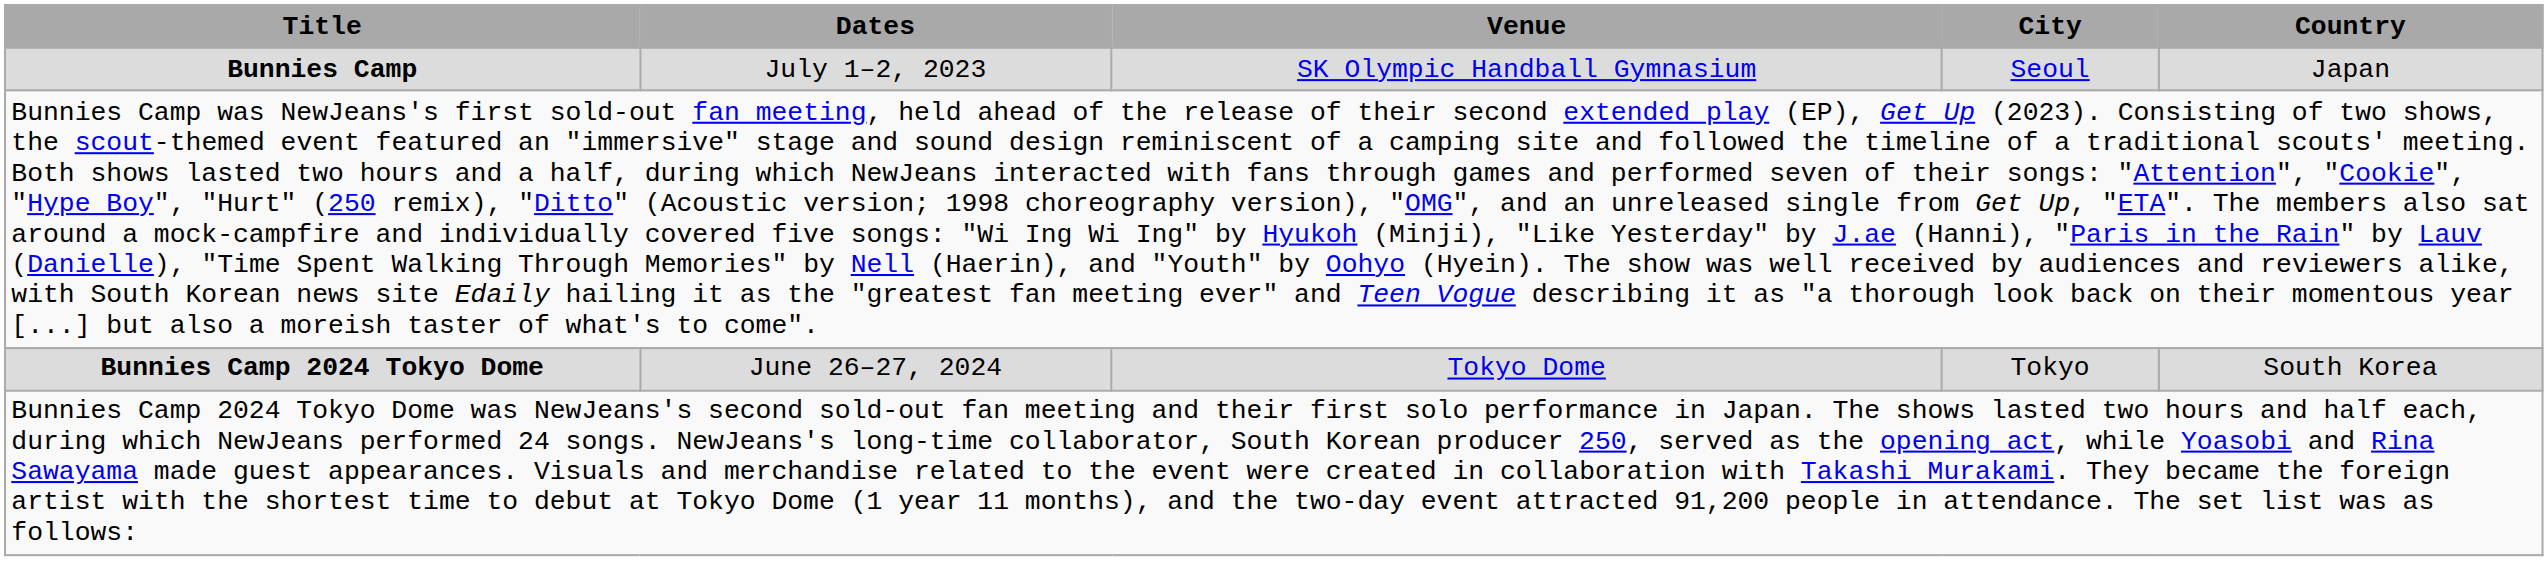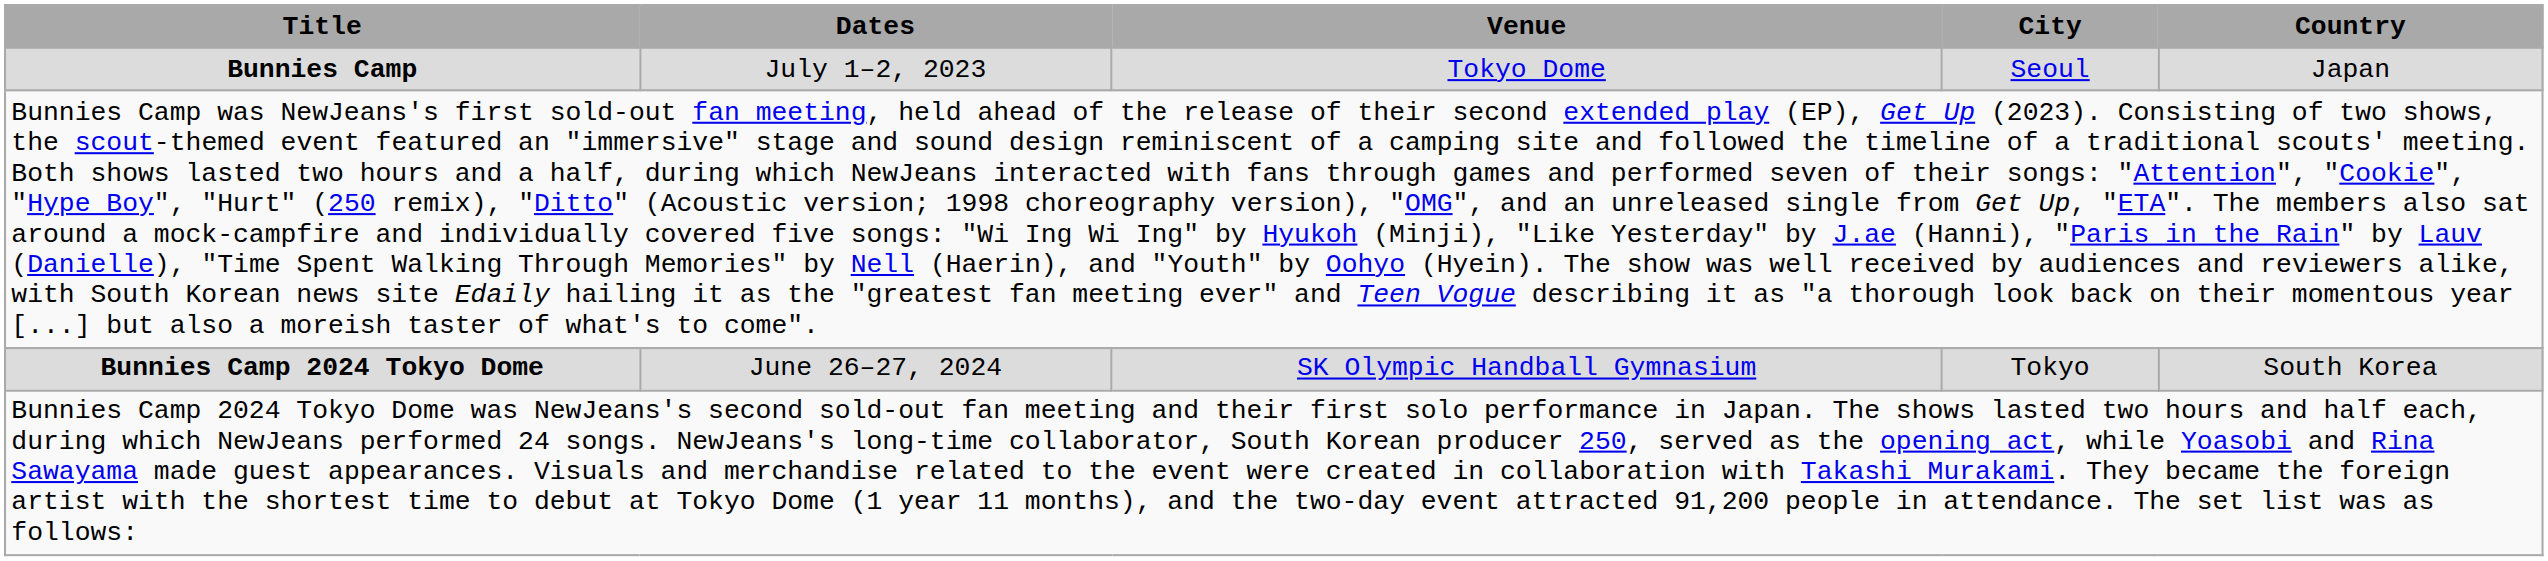Bunnies Camp | Venue: SK Olympic Handball Gymnasium -> Tokyo Dome
Bunnies Camp 2024 Tokyo Dome | Venue: Tokyo Dome -> SK Olympic Handball Gymnasium
